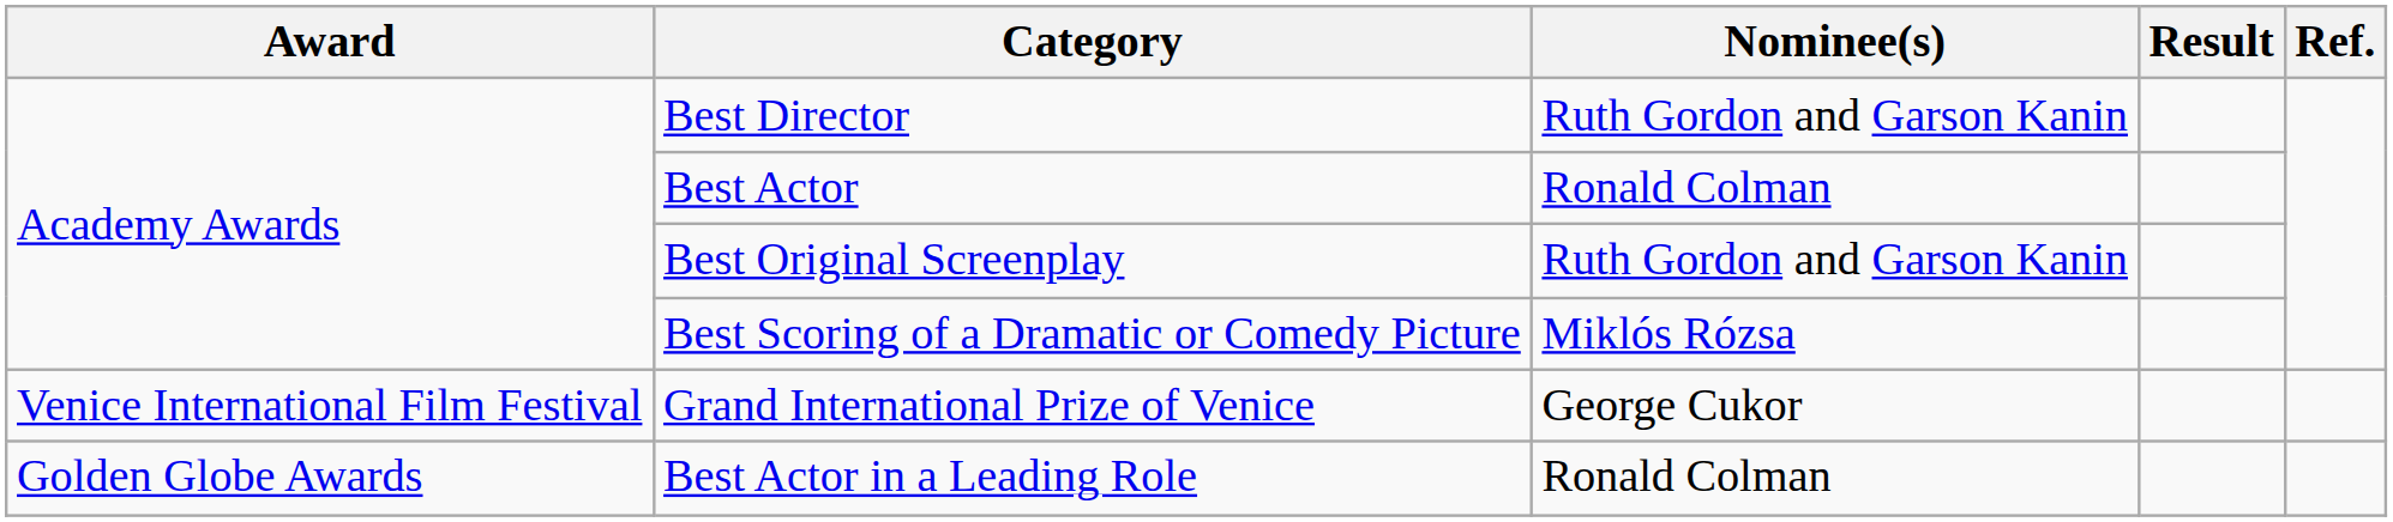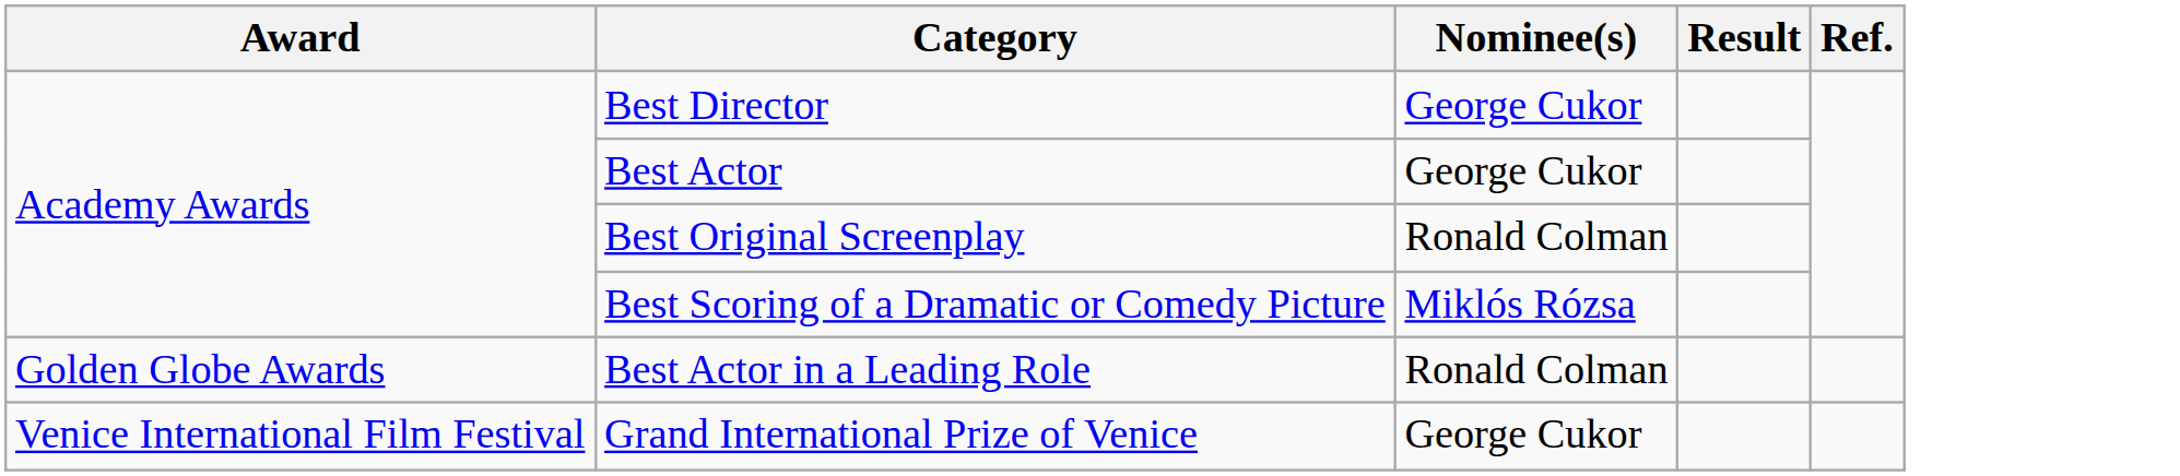Best Director | Nominee(s): Ruth Gordon and Garson Kanin -> George Cukor
Best Actor | Nominee(s): Ronald Colman -> George Cukor
Best Original Screenplay | Nominee(s): Ruth Gordon and Garson Kanin -> Ronald Colman
rows swapped: Best Actor in a Leading Role <-> Grand International Prize of Venice
